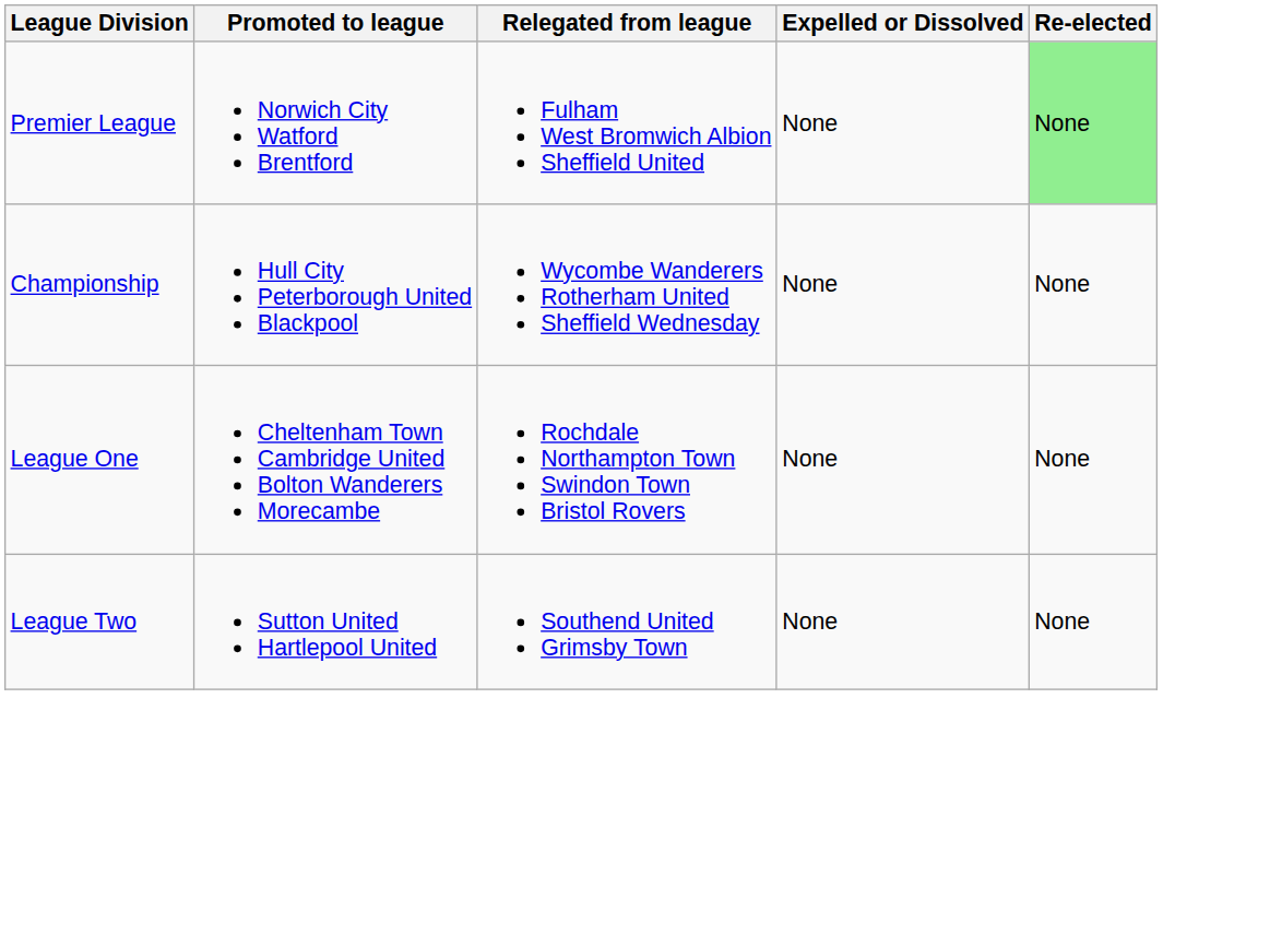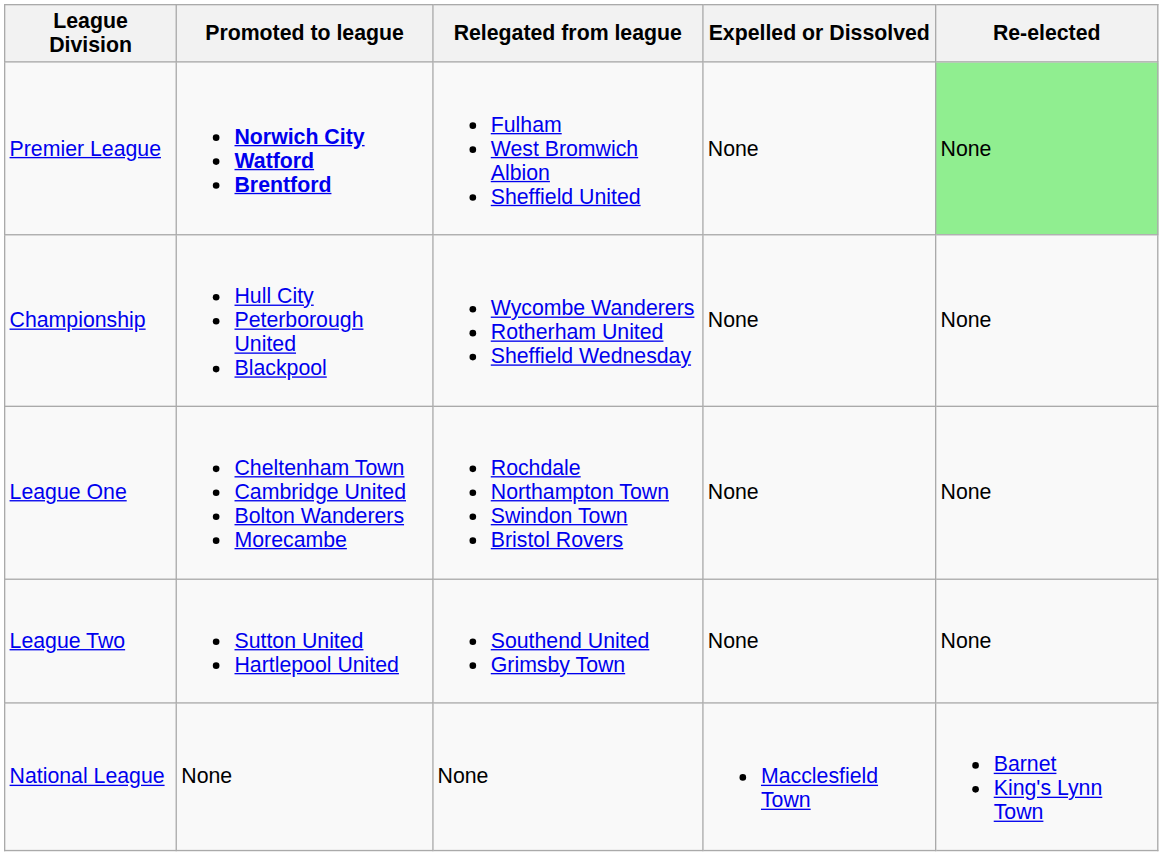Premier League | Promoted to league: normal -> bold
+ row: National League | None | None | Macclesfield Town | Barnet King's Lynn Town
